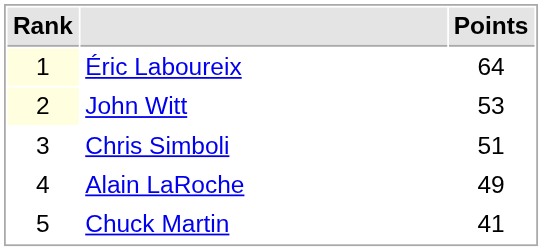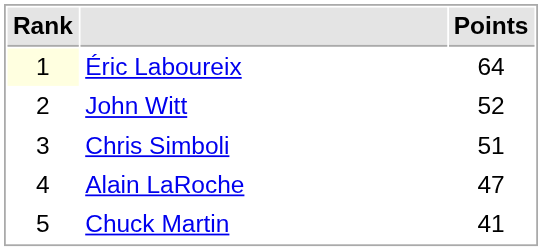John Witt | Rank: lightyellow background -> no background
John Witt | Points: 53 -> 52
Alain LaRoche | Points: 49 -> 47
